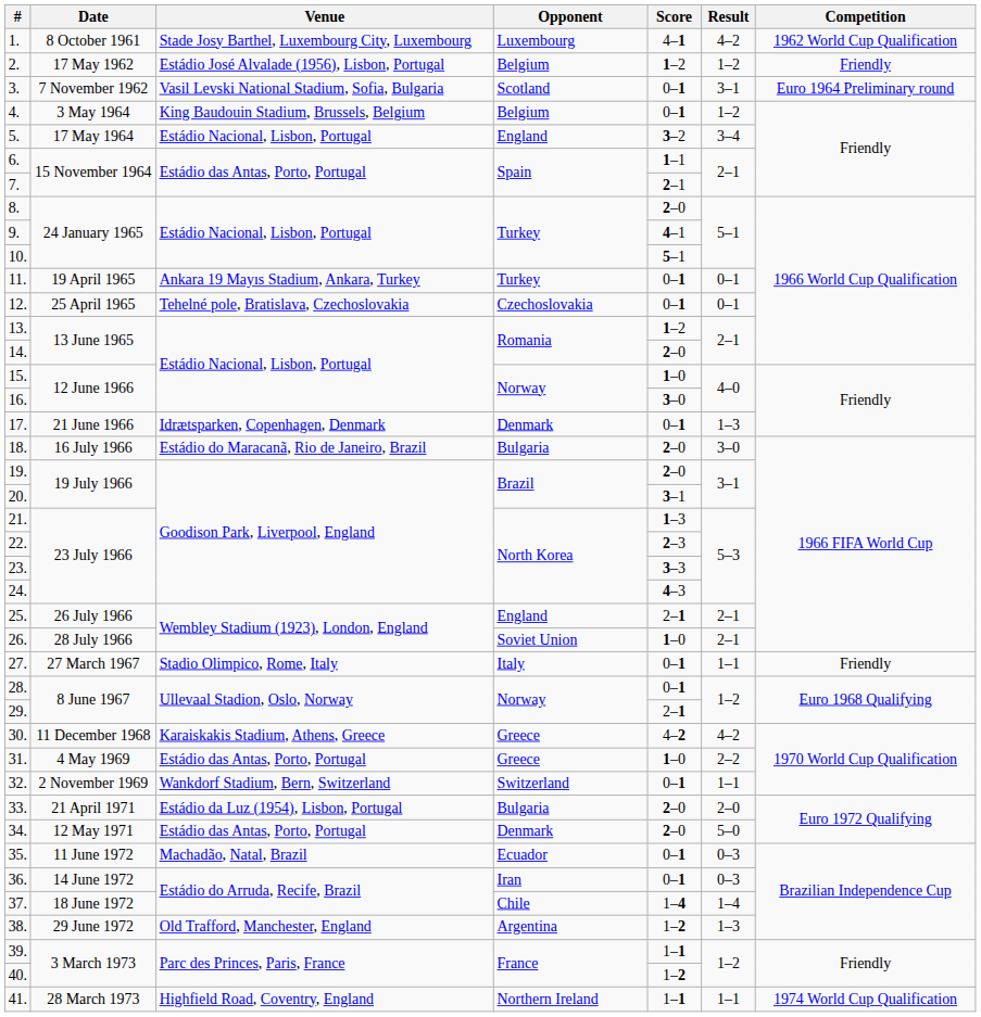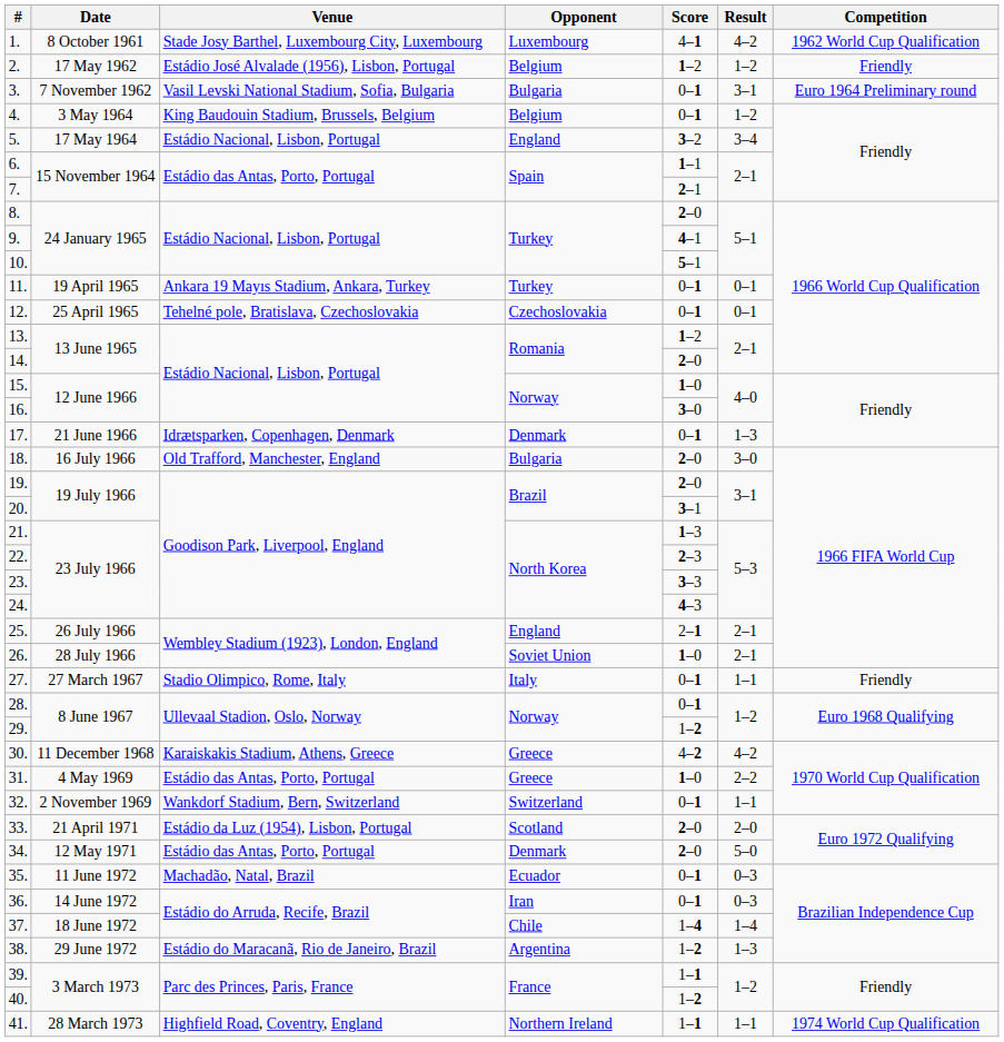3. | Opponent: Scotland -> Bulgaria
18. | Venue: Estádio do Maracanã, Rio de Janeiro, Brazil -> Old Trafford, Manchester, England
29. | Score: 2–1 -> 1–2
33. | Opponent: Bulgaria -> Scotland
38. | Venue: Old Trafford, Manchester, England -> Estádio do Maracanã, Rio de Janeiro, Brazil
